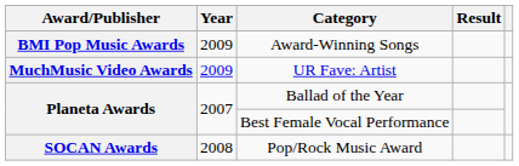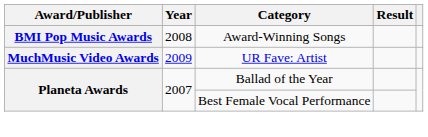Award-Winning Songs | Year: 2009 -> 2008
- row: SOCAN Awards | 2008 | Pop/Rock Music Award
